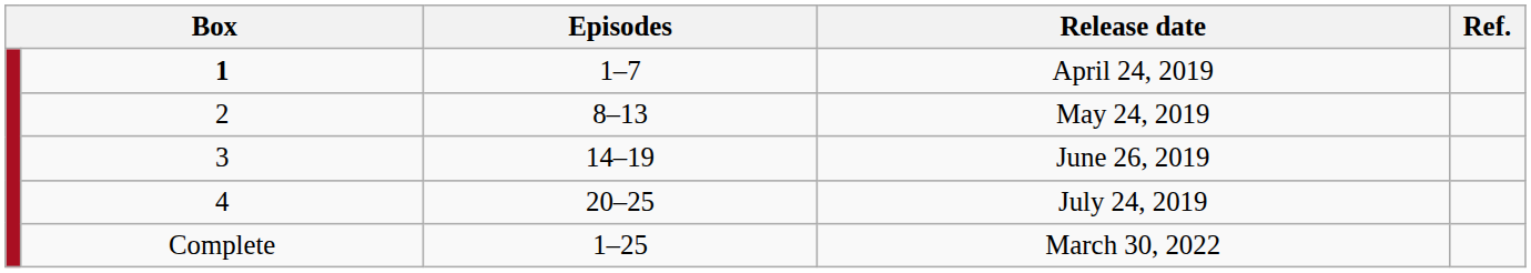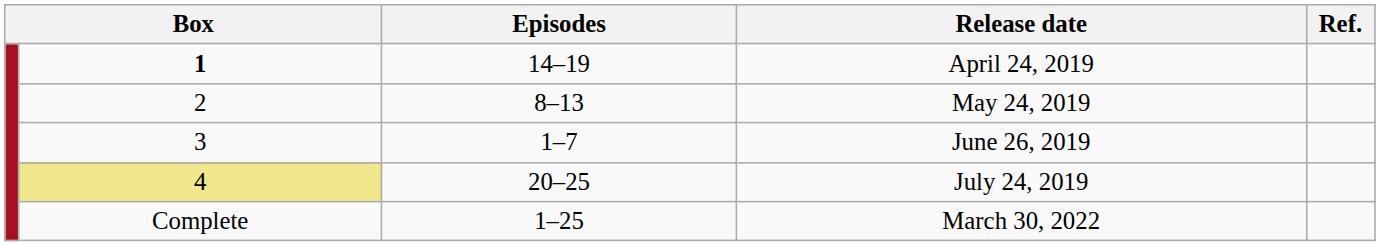April 24, 2019 | Episodes: 1–7 -> 14–19
June 26, 2019 | Episodes: 14–19 -> 1–7
July 24, 2019 | column 2: no background -> khaki background
